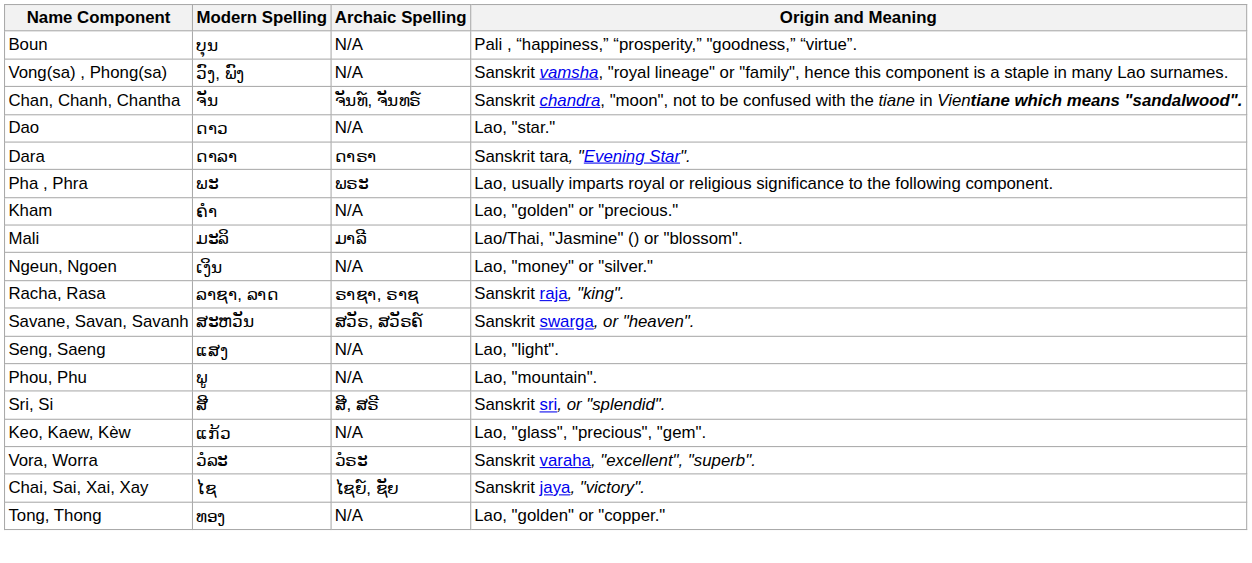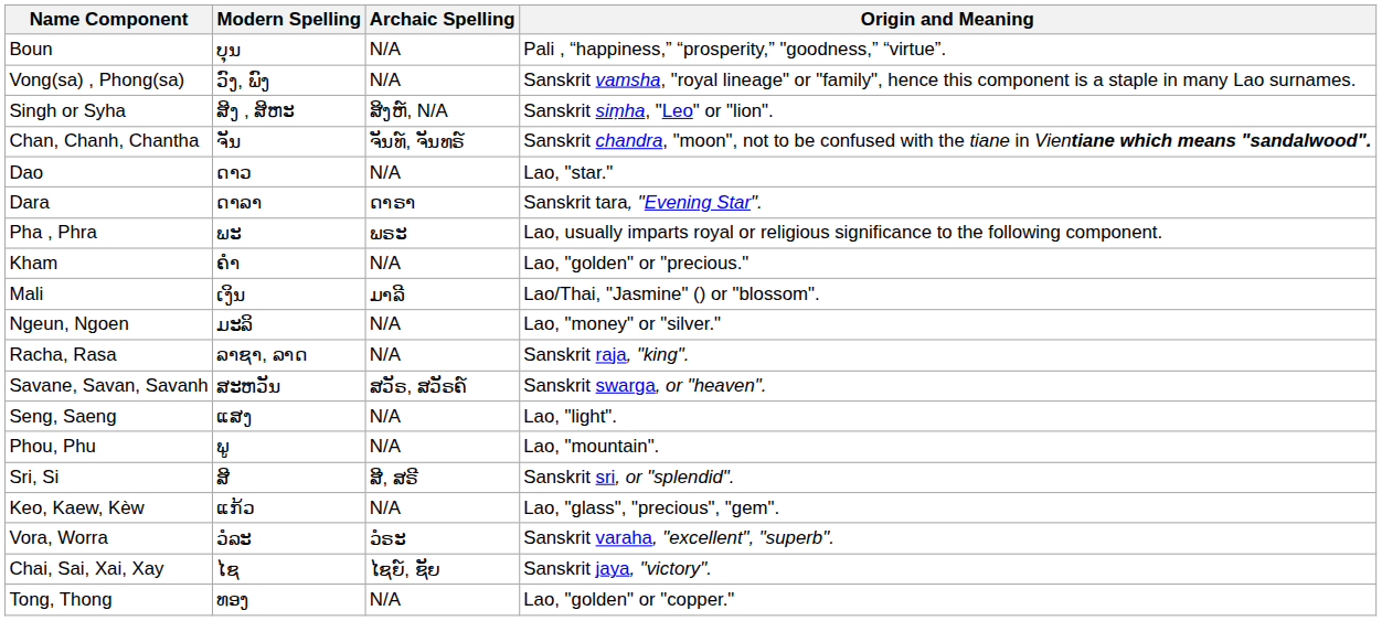+ row: Singh or Syha | ສິງ , ສິຫະ | ສິງຫ໌, N/A | Sanskrit siṃha, "Leo" or "lion".
Mali | Modern Spelling: ມະລິ -> ເງິນ
Ngeun, Ngoen | Modern Spelling: ເງິນ -> ມະລິ
Racha, Rasa | Archaic Spelling: ຣາຊາ, ຣາຊ -> N/A
